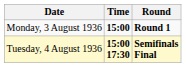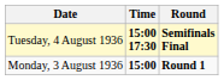rows swapped: Monday, 3 August 1936 <-> Tuesday, 4 August 1936
